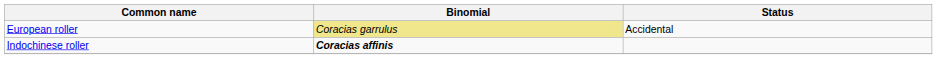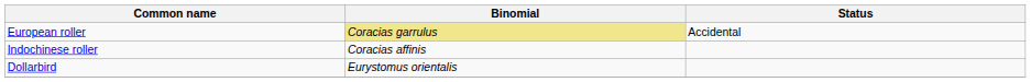Indochinese roller | Binomial: bold -> normal
+ row: Dollarbird | Eurystomus orientalis
